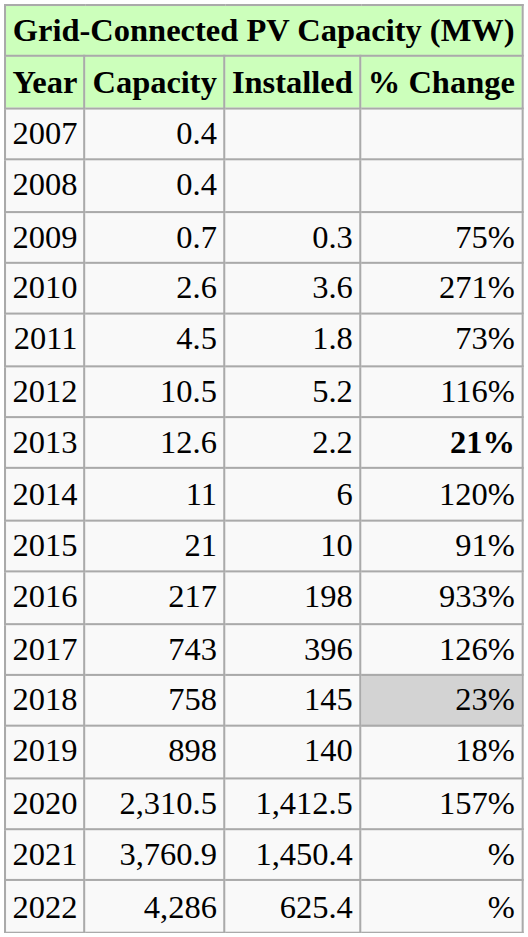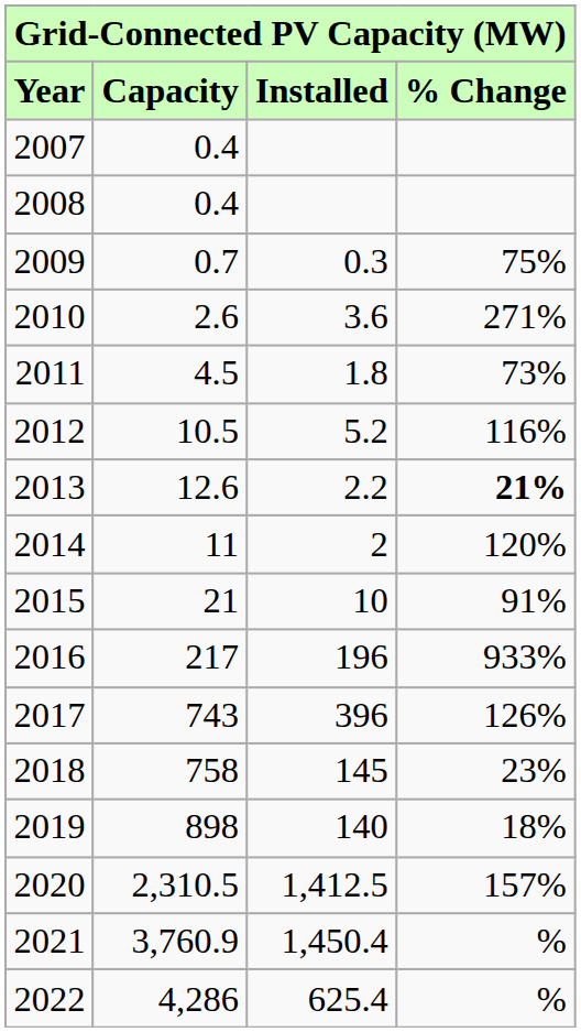2014 | Installed: 6 -> 2
2016 | Installed: 198 -> 196
2018 | % Change: lightgrey background -> no background
